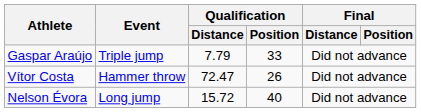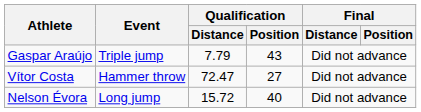Gaspar Araújo | Qualification / Position: 33 -> 43
Vítor Costa | Qualification / Position: 26 -> 27
